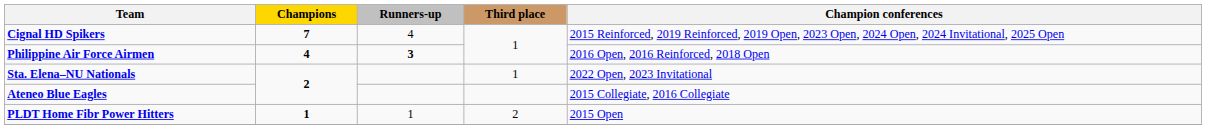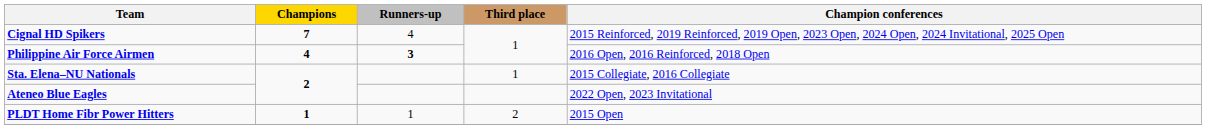Sta. Elena–NU Nationals | Champion conferences: 2022 Open, 2023 Invitational -> 2015 Collegiate, 2016 Collegiate
Ateneo Blue Eagles | Champion conferences: 2015 Collegiate, 2016 Collegiate -> 2022 Open, 2023 Invitational
